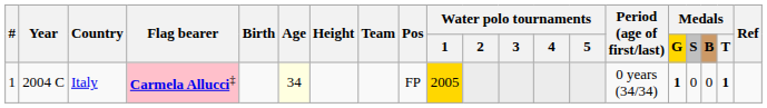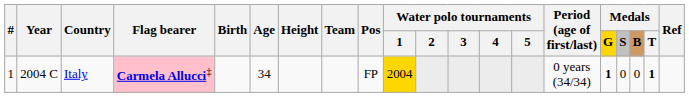Italy | Age: lightyellow background -> no background
Italy | Water polo tournaments / 1: 2005 -> 2004
